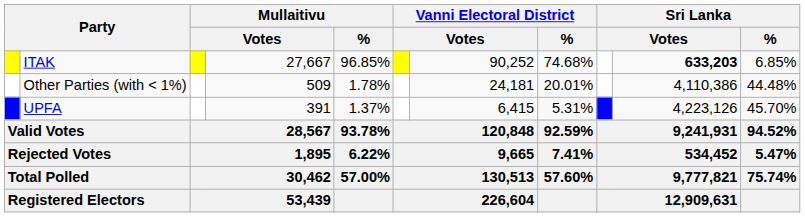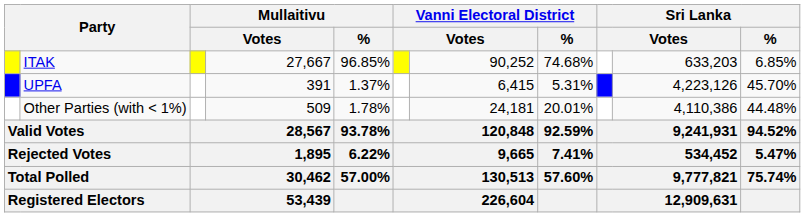ITAK | column 10: bold -> normal
rows swapped: Other Parties (with < 1%) <-> UPFA
